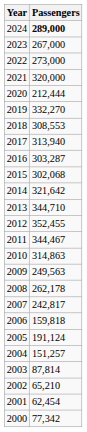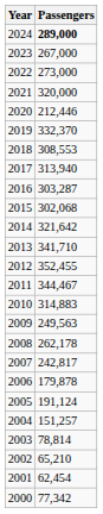2020 | Passengers: 212,444 -> 212,446
2019 | Passengers: 332,270 -> 332,370
2013 | Passengers: 344,710 -> 341,710
2010 | Passengers: 314,863 -> 314,883
2006 | Passengers: 159,818 -> 179,878
2003 | Passengers: 87,814 -> 78,814
